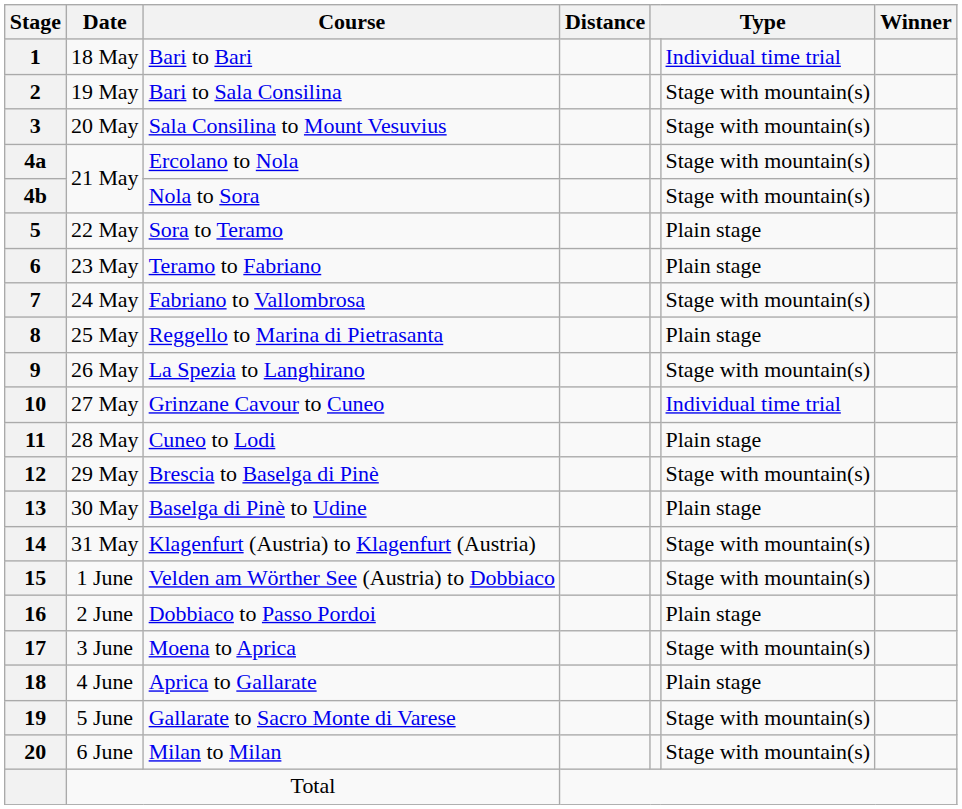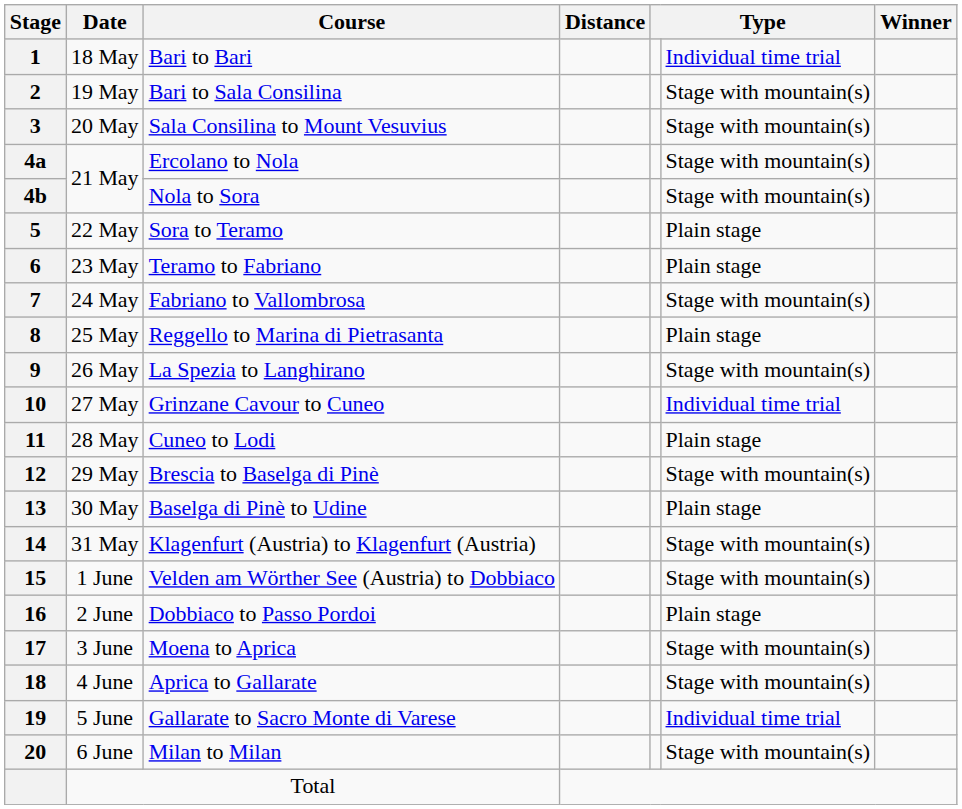Aprica to Gallarate | column 6: Plain stage -> Stage with mountain(s)
Gallarate to Sacro Monte di Varese | column 6: Stage with mountain(s) -> Individual time trial
